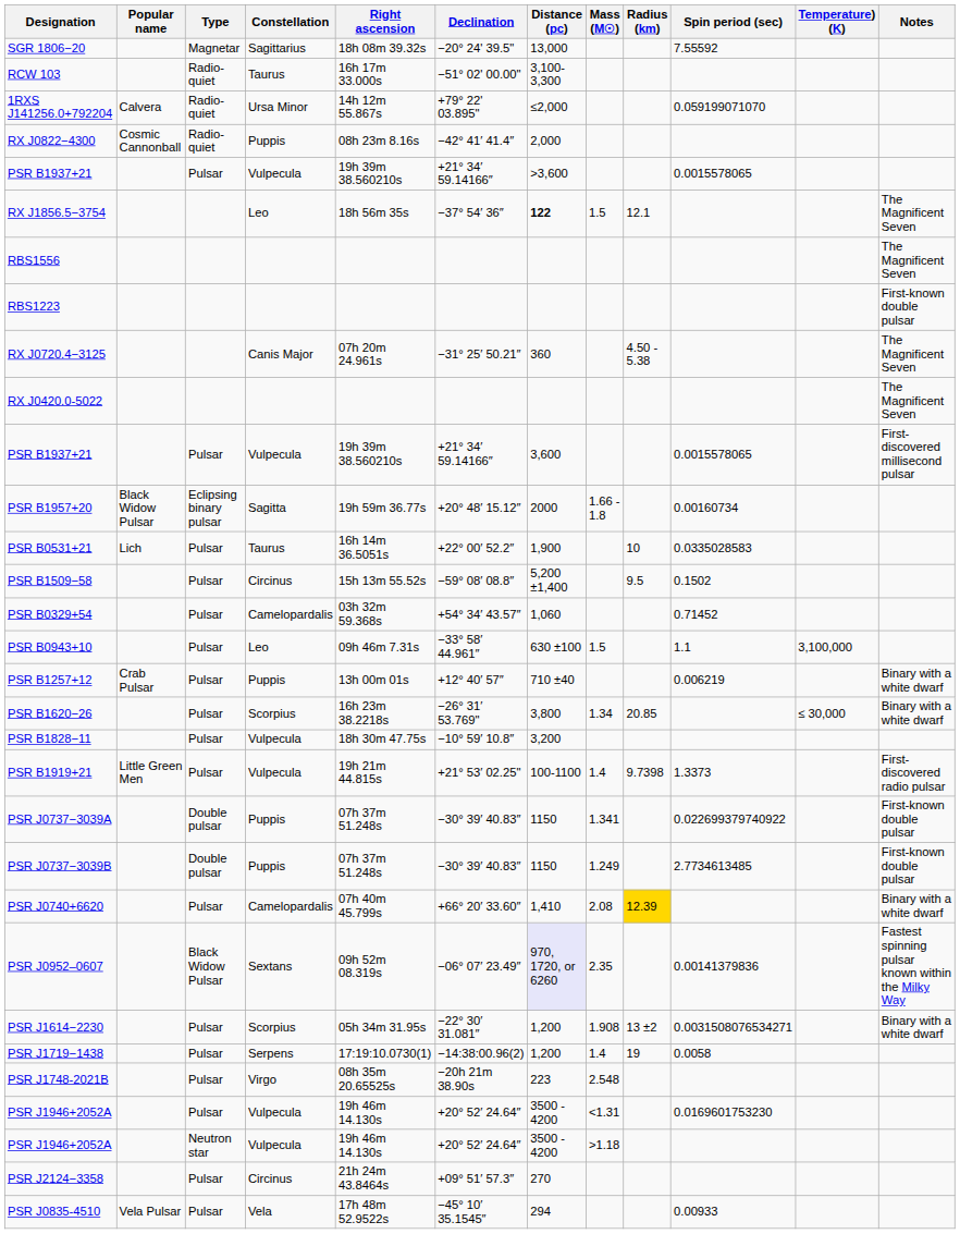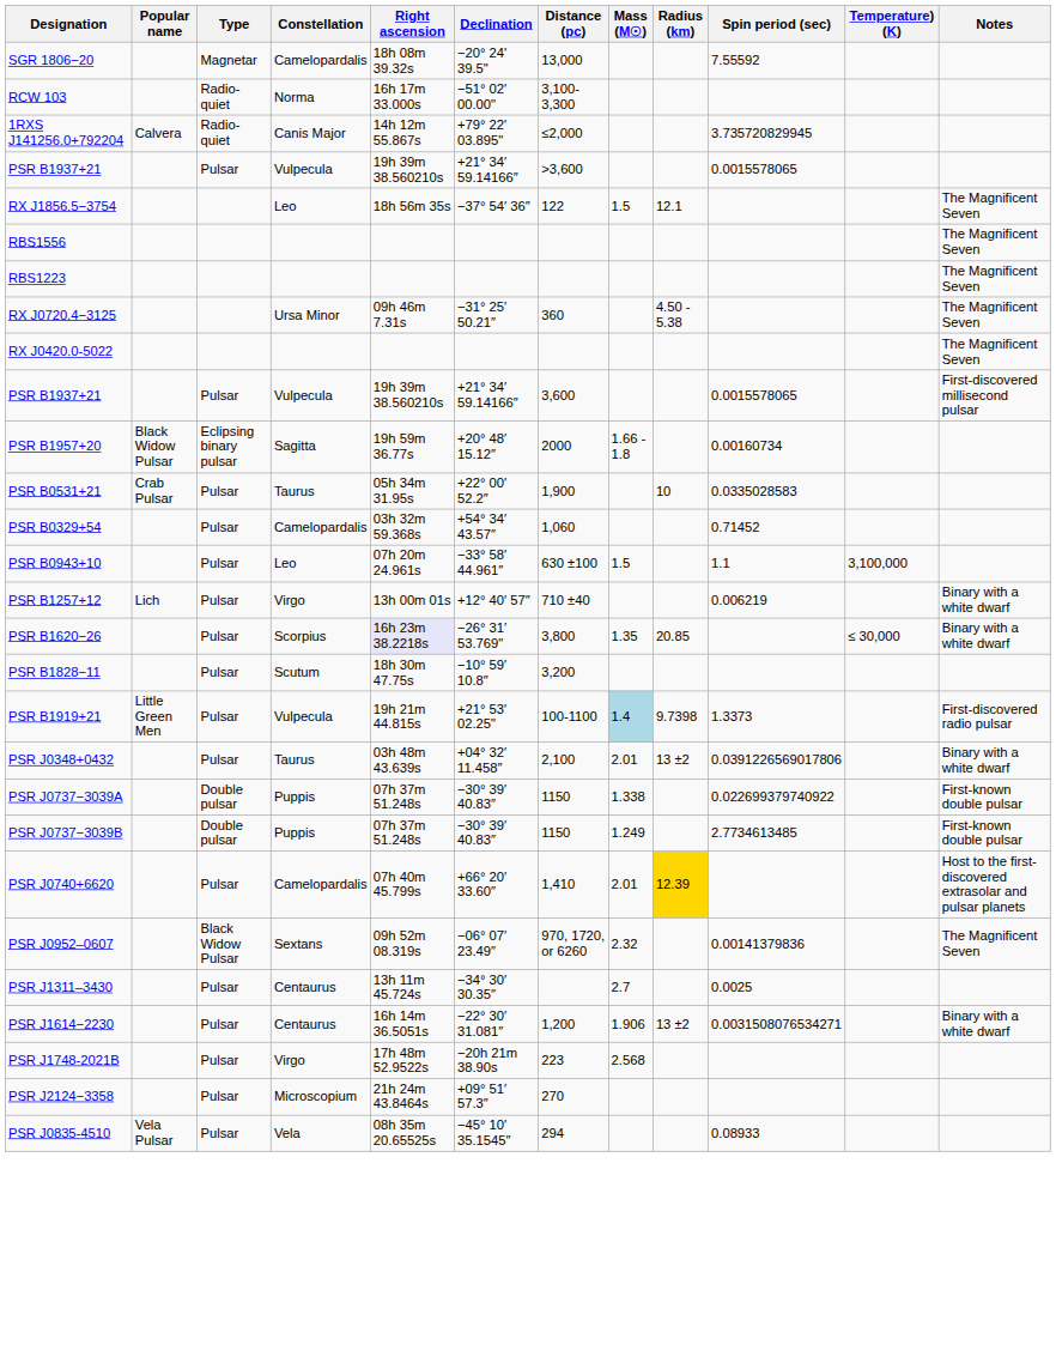SGR 1806−20 | Constellation: Sagittarius -> Camelopardalis
RCW 103 | Constellation: Taurus -> Norma
1RXS J141256.0+792204 | Constellation: Ursa Minor -> Canis Major
1RXS J141256.0+792204 | Spin period (sec): 0.059199071070 -> 3.735720829945
- row: RX J0822−4300 | Cosmic Cannonball | Radio-quiet | Puppis | 08h 23m 8.16s | −42° 41′ 41.4″ | 2,000
RX J1856.5−3754 | Distance (pc): bold -> normal
RBS1223 | Notes: First-known double pulsar -> The Magnificent Seven
RX J0720.4−3125 | Constellation: Canis Major -> Ursa Minor
RX J0720.4−3125 | Right ascension: 07h 20m 24.961s -> 09h 46m 7.31s
PSR B0531+21 | Popular name: Lich -> Crab Pulsar
PSR B0531+21 | Right ascension: 16h 14m 36.5051s -> 05h 34m 31.95s
- row: PSR B1509−58 | Pulsar | Circinus | 15h 13m 55.52s | −59° 08′ 08.8″ | 5,200 ±1,400 | 9.5 | 0.1502
PSR B0943+10 | Right ascension: 09h 46m 7.31s -> 07h 20m 24.961s
PSR B1257+12 | Popular name: Crab Pulsar -> Lich
PSR B1257+12 | Constellation: Puppis -> Virgo
PSR B1620−26 | Right ascension: no background -> lavender background
PSR B1620−26 | Mass (M☉): 1.34 -> 1.35
PSR B1828−11 | Constellation: Vulpecula -> Scutum
PSR B1919+21 | Mass (M☉): no background -> lightblue background
+ row: PSR J0348+0432 | Pulsar | Taurus | 03h 48m 43.639s | +04° 32′ 11.458″ | 2,100 | 2.01 | 13 ±2 | 0.0391226569017806 | Binary with a white dwarf
PSR J0737−3039A | Mass (M☉): 1.341 -> 1.338
PSR J0740+6620 | Mass (M☉): 2.08 -> 2.01
PSR J0740+6620 | Notes: Binary with a white dwarf -> Host to the first-discovered extrasolar and pulsar planets
PSR J0952–0607 | Distance (pc): lavender background -> no background
PSR J0952–0607 | Mass (M☉): 2.35 -> 2.32
PSR J0952–0607 | Notes: Fastest spinning pulsar known within the Milky Way -> The Magnificent Seven
+ row: PSR J1311–3430 | Pulsar | Centaurus | 13h 11m 45.724s | −34° 30′ 30.35″ | 2.7 | 0.0025
PSR J1614−2230 | Constellation: Scorpius -> Centaurus
PSR J1614−2230 | Right ascension: 05h 34m 31.95s -> 16h 14m 36.5051s
PSR J1614−2230 | Mass (M☉): 1.908 -> 1.906
- row: PSR J1719−1438 | Pulsar | Serpens | 17:19:10.0730(1) | −14:38:00.96(2) | 1,200 | 1.4 | 19 | 0.0058
PSR J1748-2021B | Right ascension: 08h 35m 20.65525s -> 17h 48m 52.9522s
PSR J1748-2021B | Mass (M☉): 2.548 -> 2.568
- row: PSR J1946+2052A | Pulsar | Vulpecula | 19h 46m 14.130s | +20° 52′ 24.64″ | 3500 - 4200 | <1.31 | 0.0169601753230
- row: PSR J1946+2052A | Neutron star | Vulpecula | 19h 46m 14.130s | +20° 52′ 24.64″ | 3500 - 4200 | >1.18
PSR J2124−3358 | Constellation: Circinus -> Microscopium
PSR J0835-4510 | Right ascension: 17h 48m 52.9522s -> 08h 35m 20.65525s
PSR J0835-4510 | Spin period (sec): 0.00933 -> 0.08933
